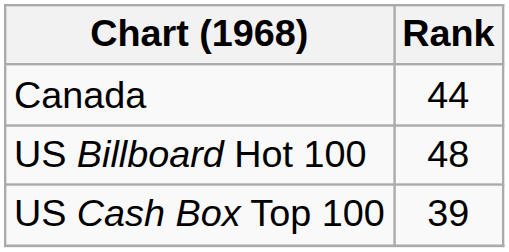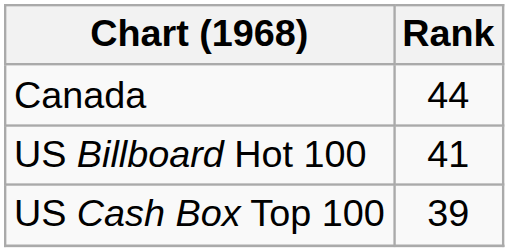US Billboard Hot 100 | Rank: 48 -> 41
